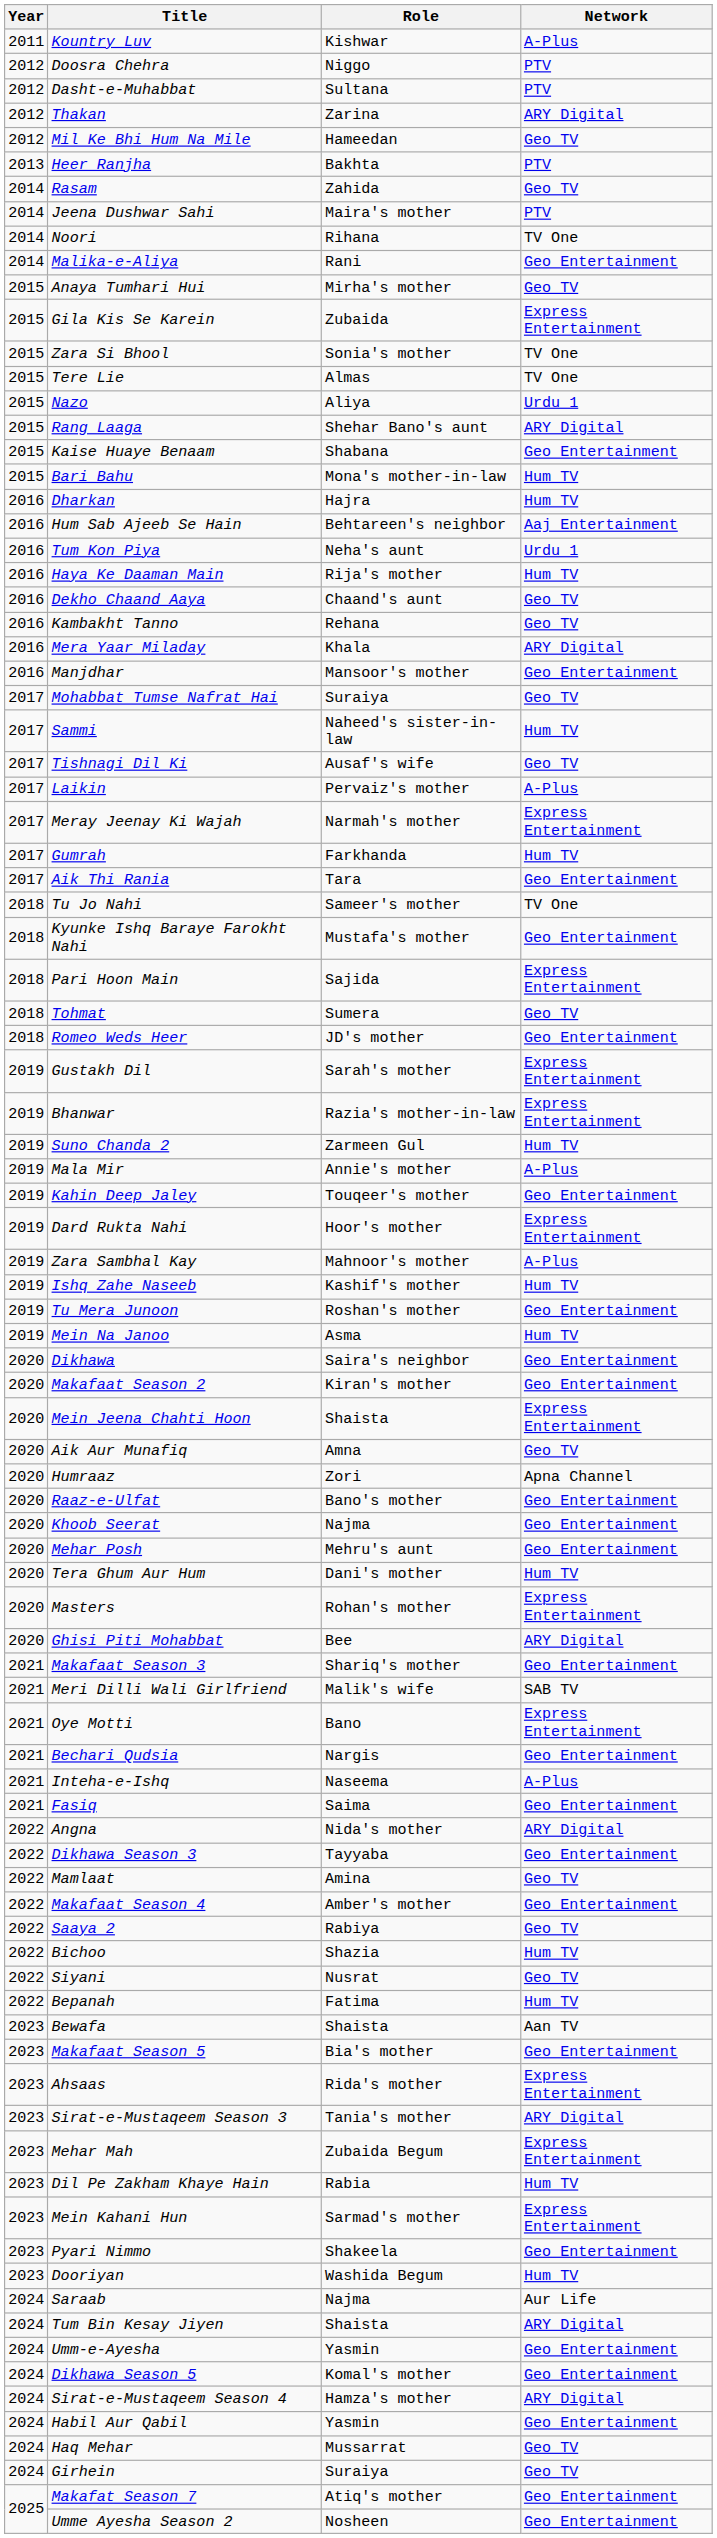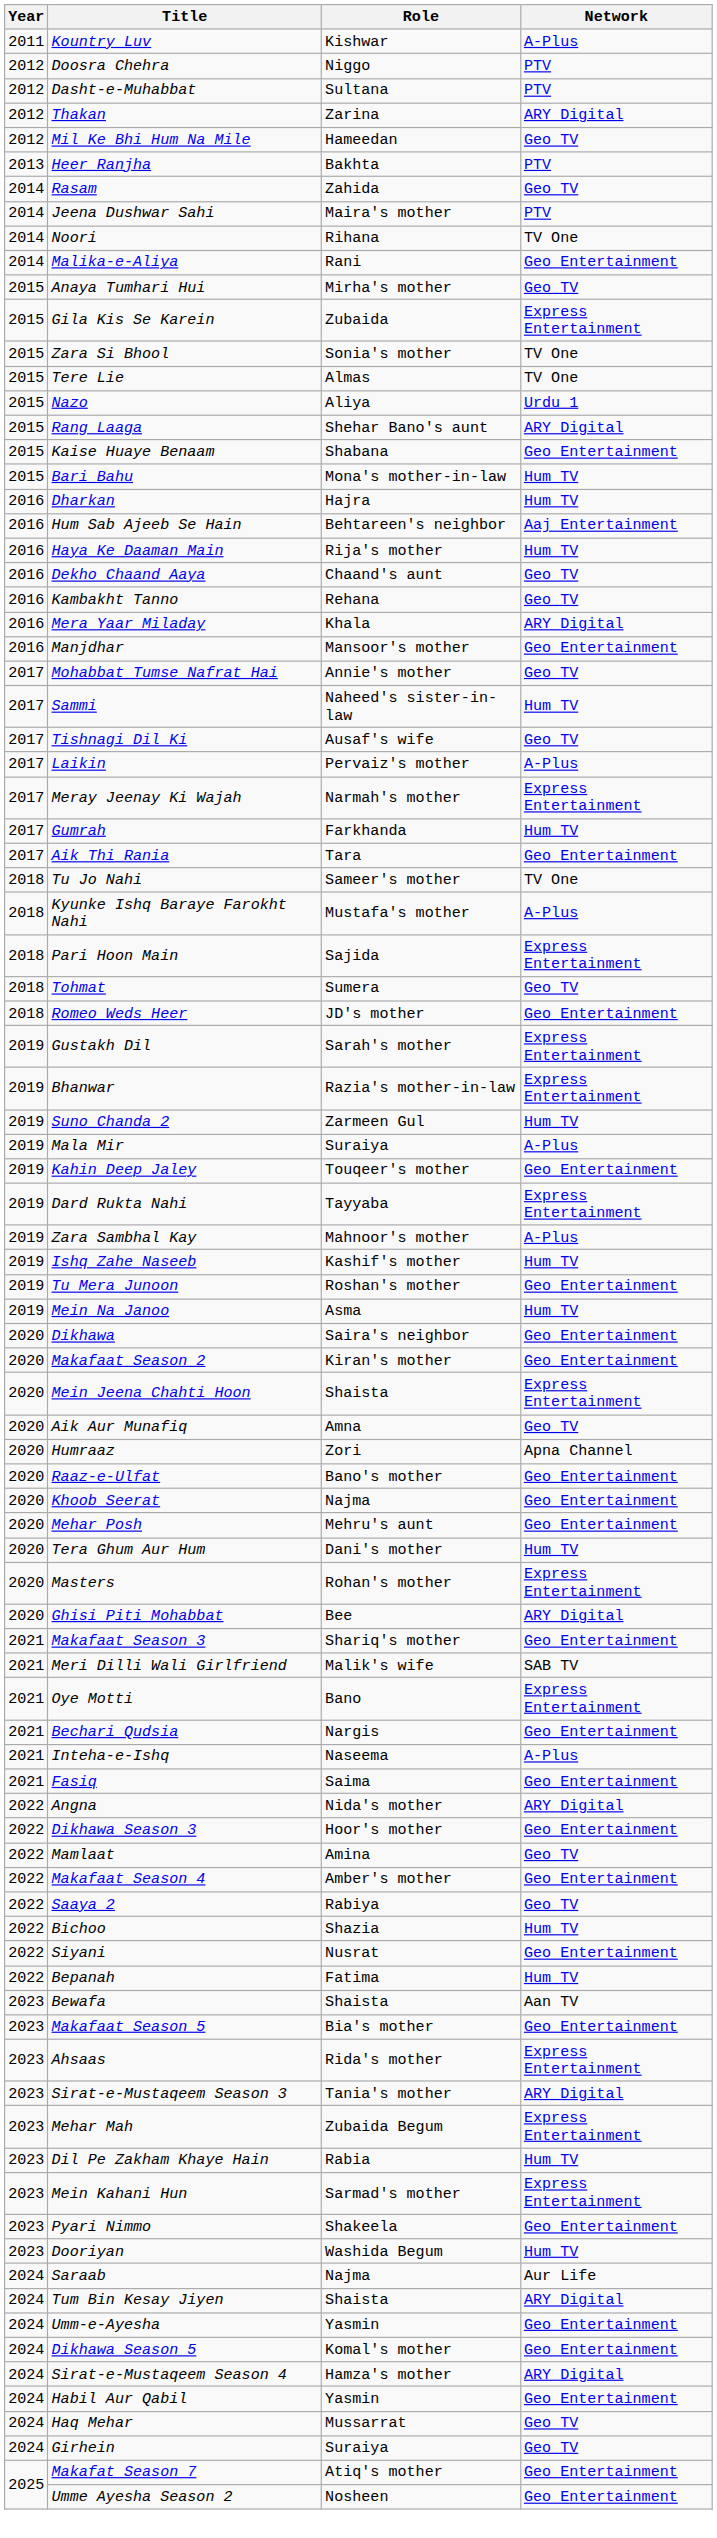- row: 2016 | Tum Kon Piya | Neha's aunt | Urdu 1
Mohabbat Tumse Nafrat Hai | Role: Suraiya -> Annie's mother
Kyunke Ishq Baraye Farokht Nahi | Network: Geo Entertainment -> A-Plus
Mala Mir | Role: Annie's mother -> Suraiya
Dard Rukta Nahi | Role: Hoor's mother -> Tayyaba
Dikhawa Season 3 | Role: Tayyaba -> Hoor's mother
Siyani | Network: Geo TV -> Geo Entertainment
